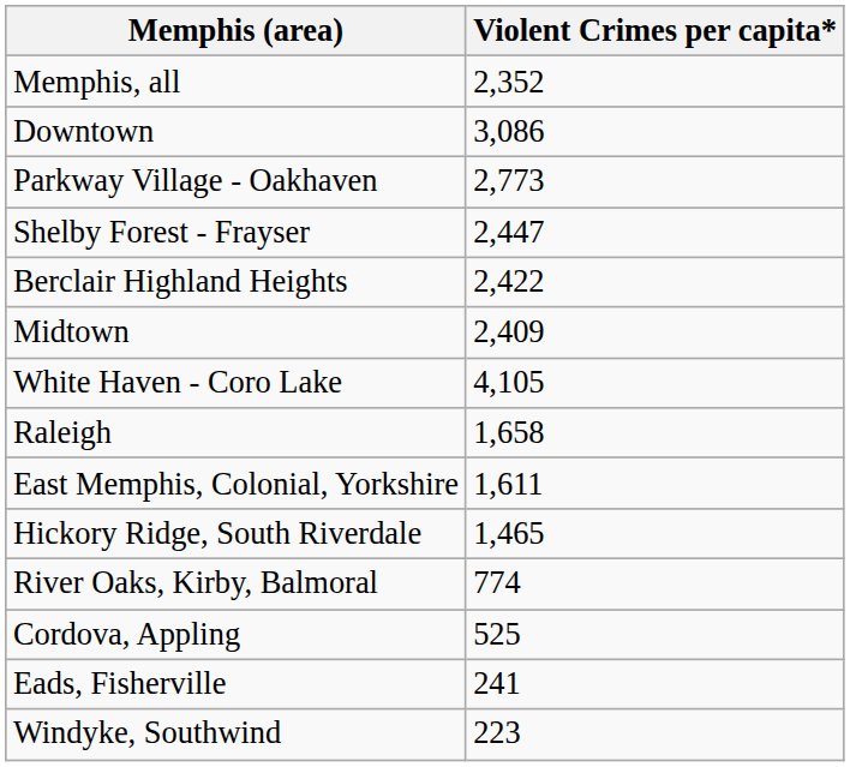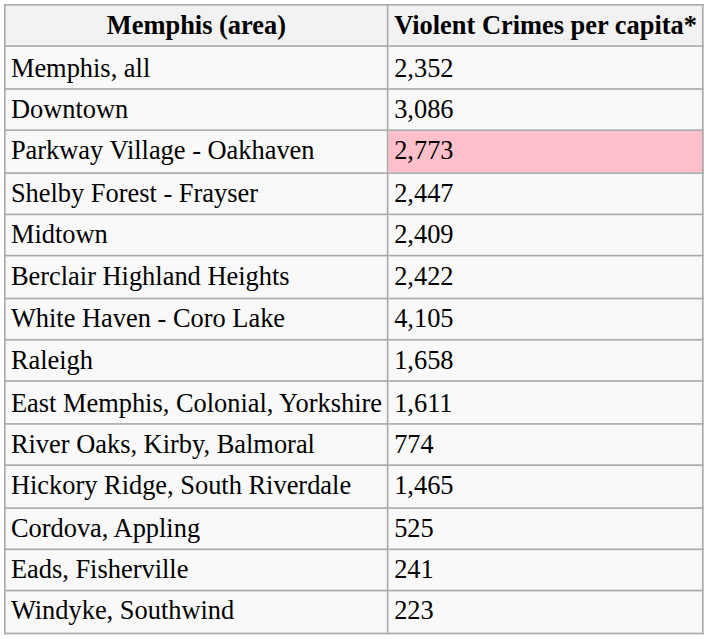Parkway Village - Oakhaven | Violent Crimes per capita*: no background -> pink background
rows swapped: Berclair Highland Heights <-> Midtown
rows swapped: Hickory Ridge, South Riverdale <-> River Oaks, Kirby, Balmoral
